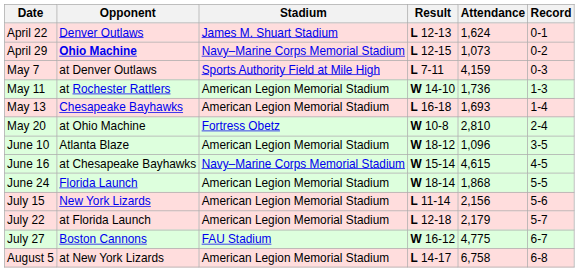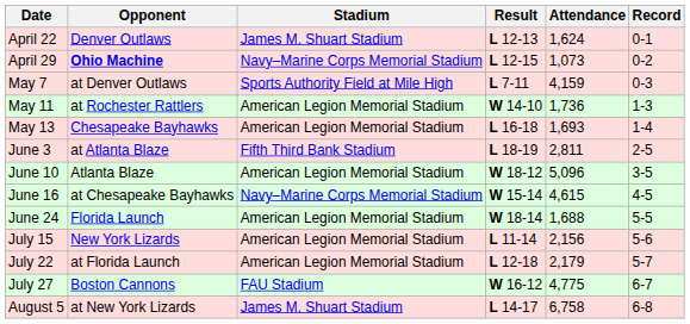- row: May 20 | at Ohio Machine | Fortress Obetz | W 10-8 | 2,810 | 2-4
+ row: June 3 | at Atlanta Blaze | Fifth Third Bank Stadium | L 18-19 | 2,811 | 2-5
June 10 | Attendance: 1,096 -> 5,096
June 24 | Attendance: 1,868 -> 1,688
August 5 | Stadium: American Legion Memorial Stadium -> James M. Shuart Stadium
